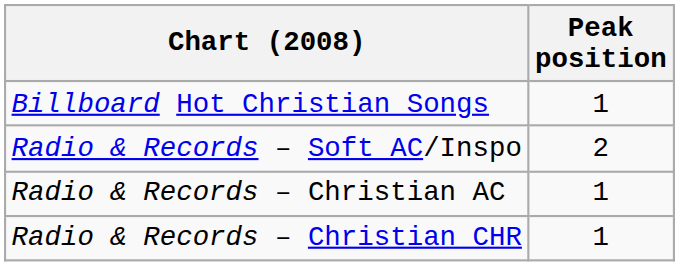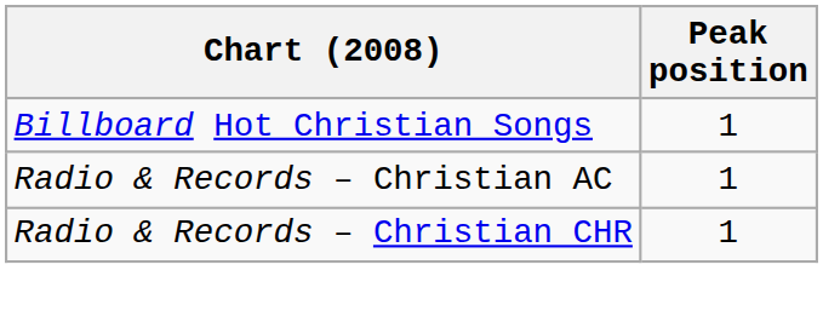- row: Radio & Records – Soft AC/Inspo | 2
